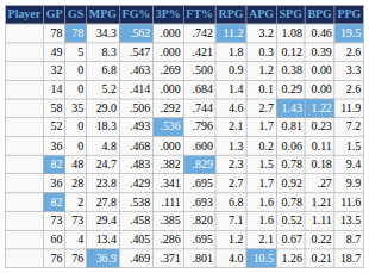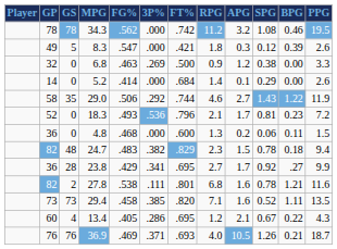27.8 | FT%: .693 -> .801
13.4 | PPG: 8.7 -> 4.3
36.9 | FT%: .801 -> .693
